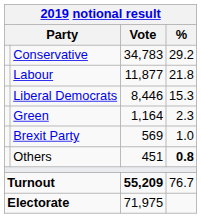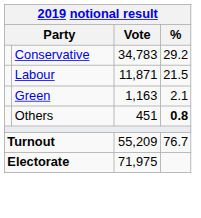Labour | Vote: 11,877 -> 11,871
Labour | %: 21.8 -> 21.5
- row: Liberal Democrats | 8,446 | 15.3
Green | Vote: 1,164 -> 1,163
Green | %: 2.3 -> 2.1
- row: Brexit Party | 569 | 1.0
Turnout | Vote: bold -> normal
